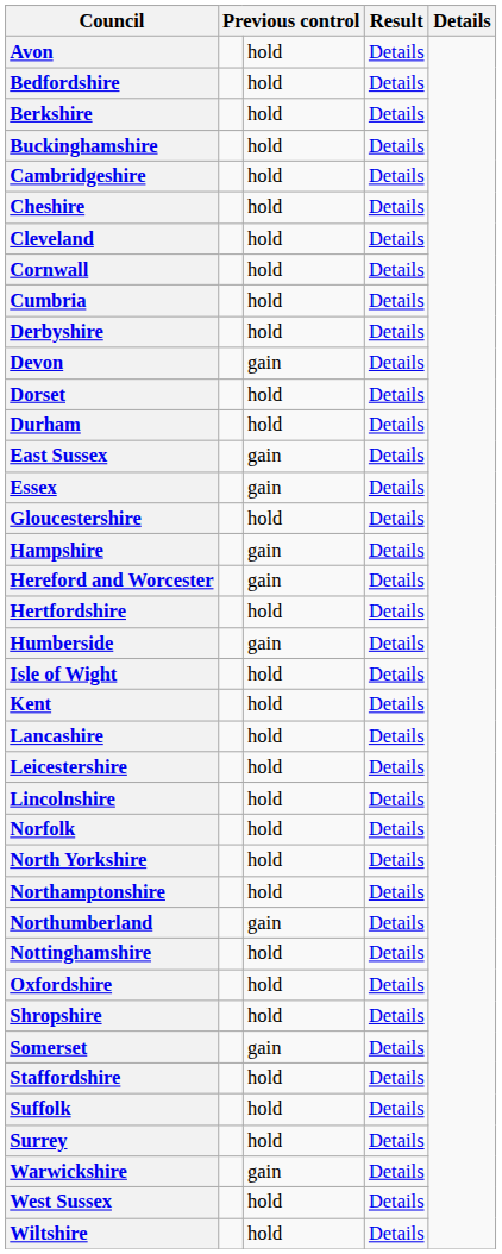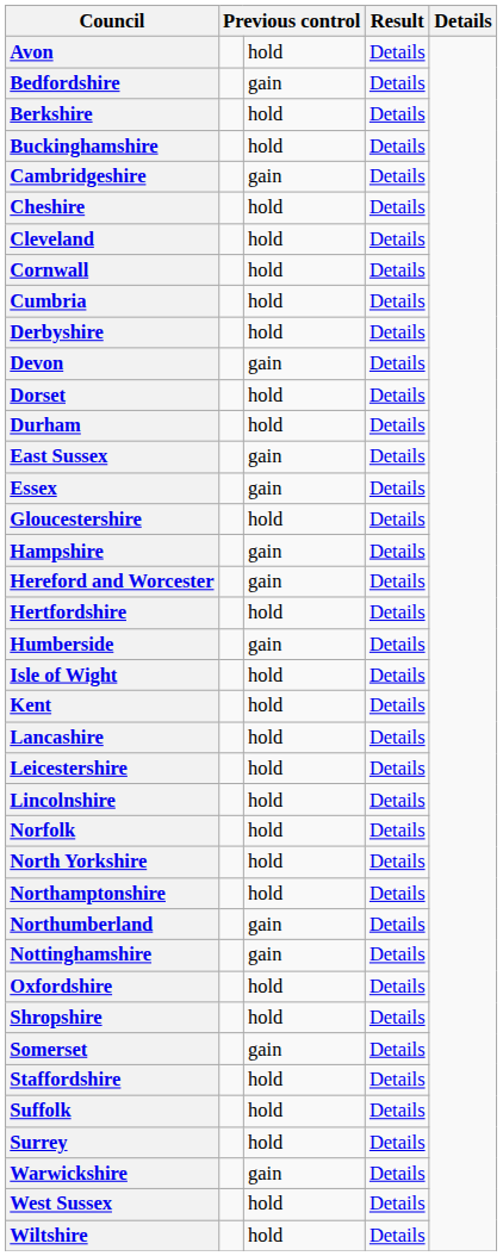Bedfordshire | column 3: hold -> gain
Cambridgeshire | column 3: hold -> gain
Nottinghamshire | column 3: hold -> gain
